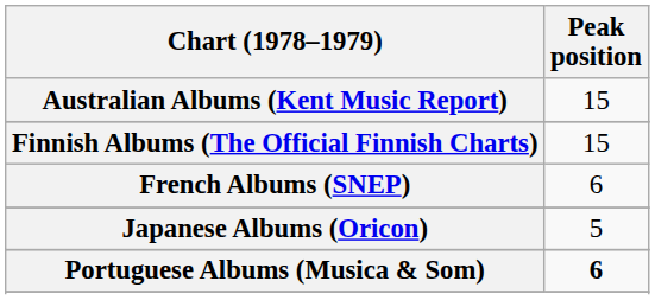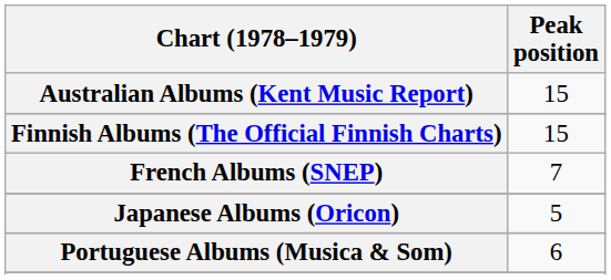French Albums (SNEP) | Peak position: 6 -> 7
Portuguese Albums (Musica & Som) | Peak position: bold -> normal
